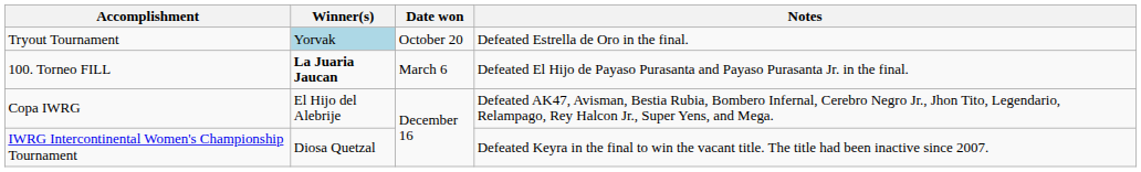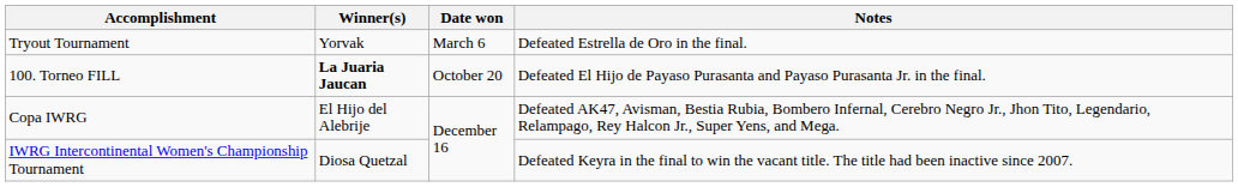Tryout Tournament | Winner(s): lightblue background -> no background
Tryout Tournament | Date won: October 20 -> March 6
100. Torneo FILL | Date won: March 6 -> October 20
